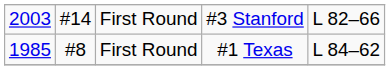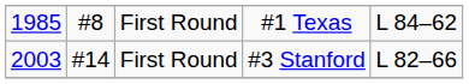rows swapped: #1 Texas <-> #3 Stanford
